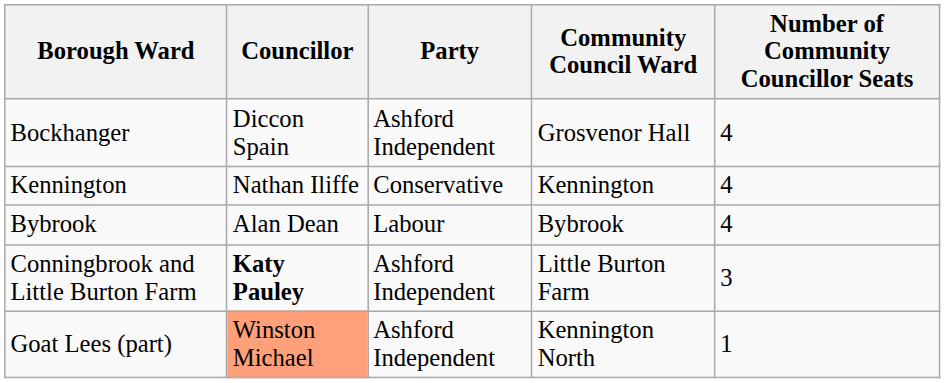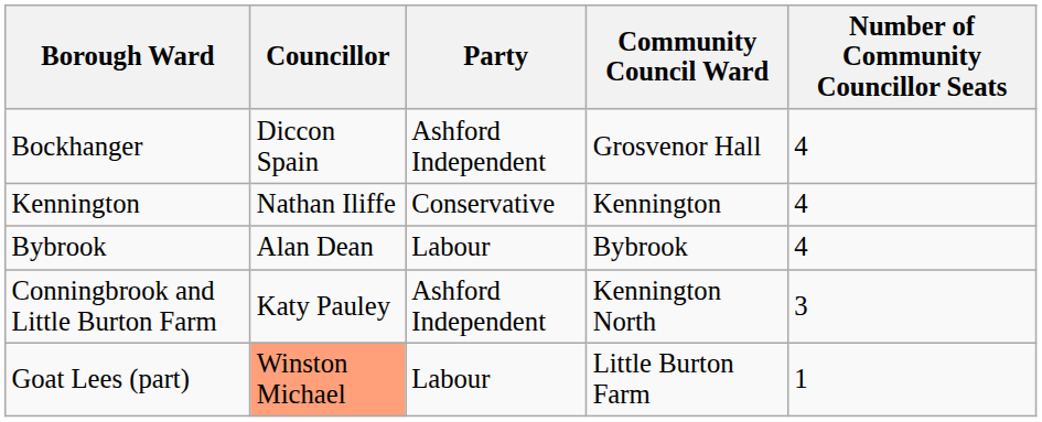Conningbrook and Little Burton Farm | Councillor: bold -> normal
Conningbrook and Little Burton Farm | Community Council Ward: Little Burton Farm -> Kennington North
Goat Lees (part) | Party: Ashford Independent -> Labour
Goat Lees (part) | Community Council Ward: Kennington North -> Little Burton Farm
